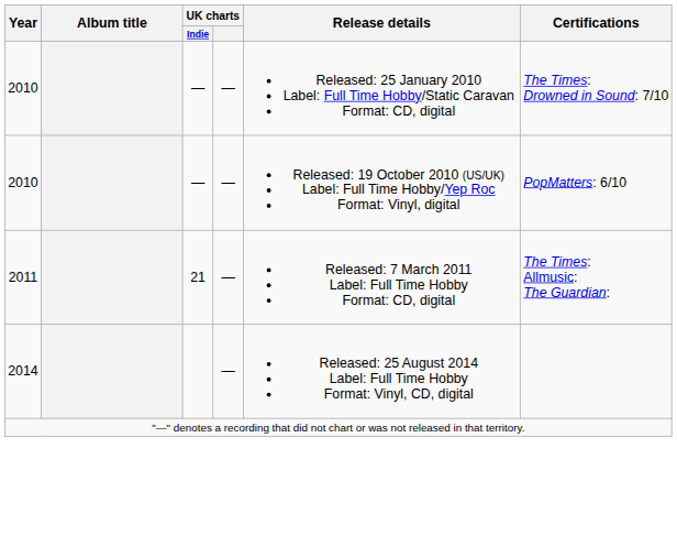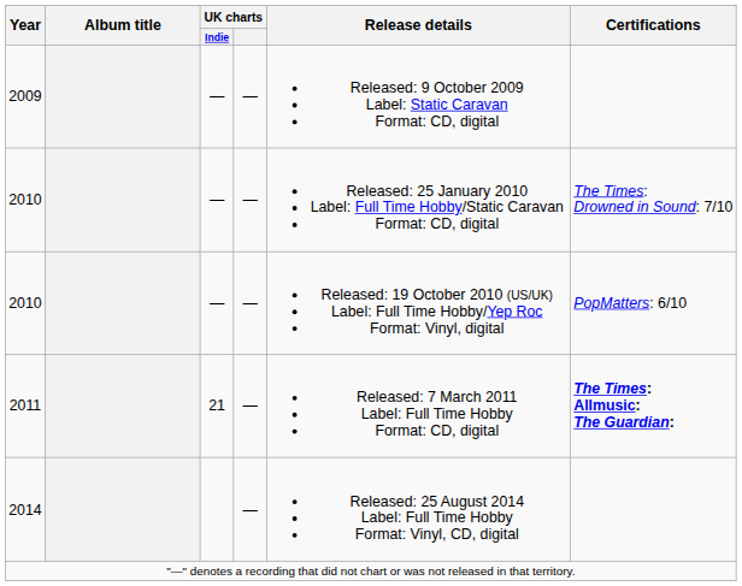+ row: 2009 | — | — | Released: 9 October 2009 Label: Static Caravan Format: CD, digital
2011 | Certifications: normal -> bold
